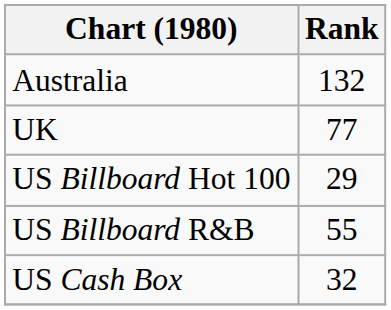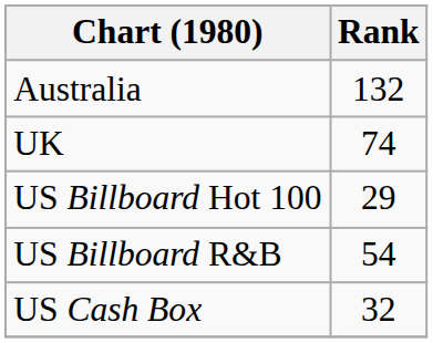UK | Rank: 77 -> 74
US Billboard R&B | Rank: 55 -> 54
